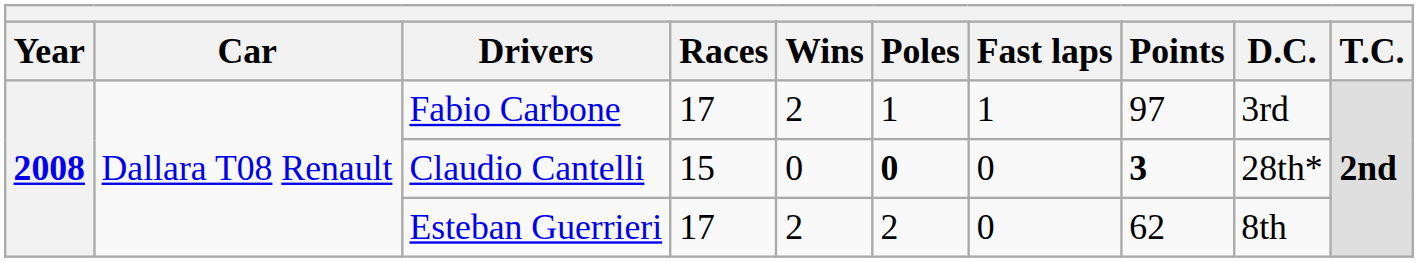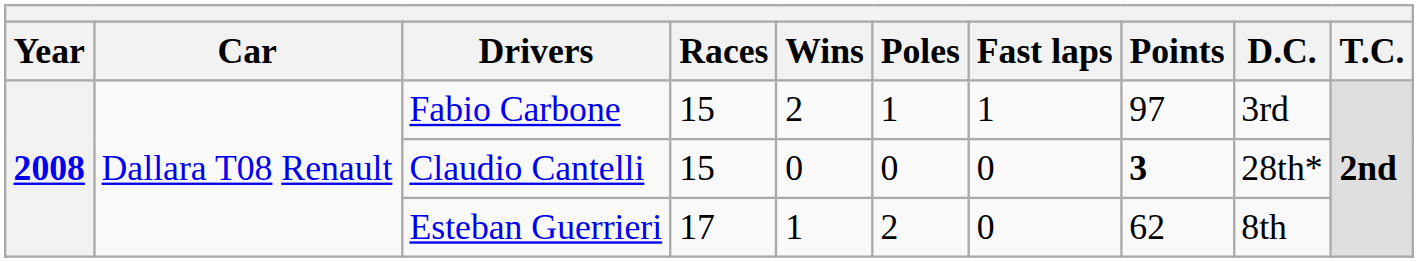Fabio Carbone | Races: 17 -> 15
Claudio Cantelli | Poles: bold -> normal
Esteban Guerrieri | Wins: 2 -> 1
